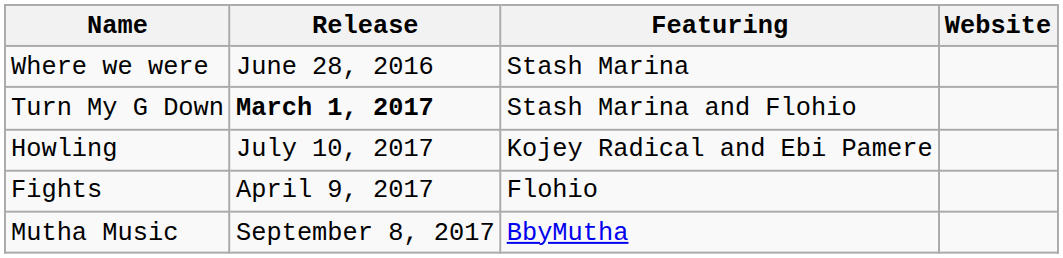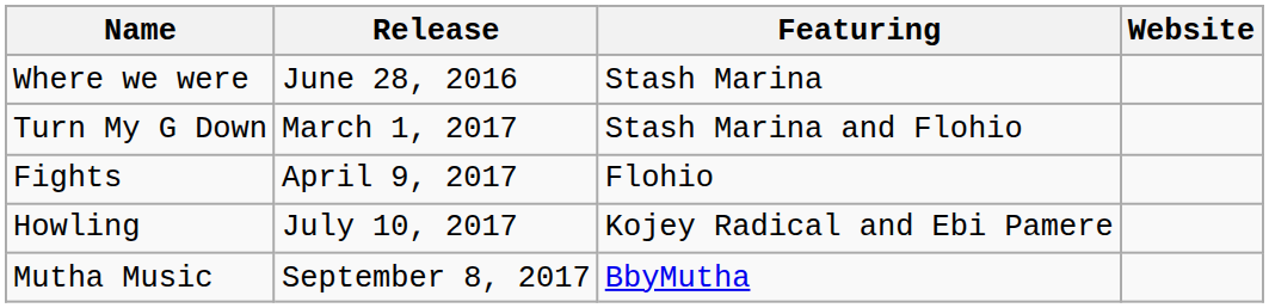Turn My G Down | Release: bold -> normal
rows swapped: Fights <-> Howling
